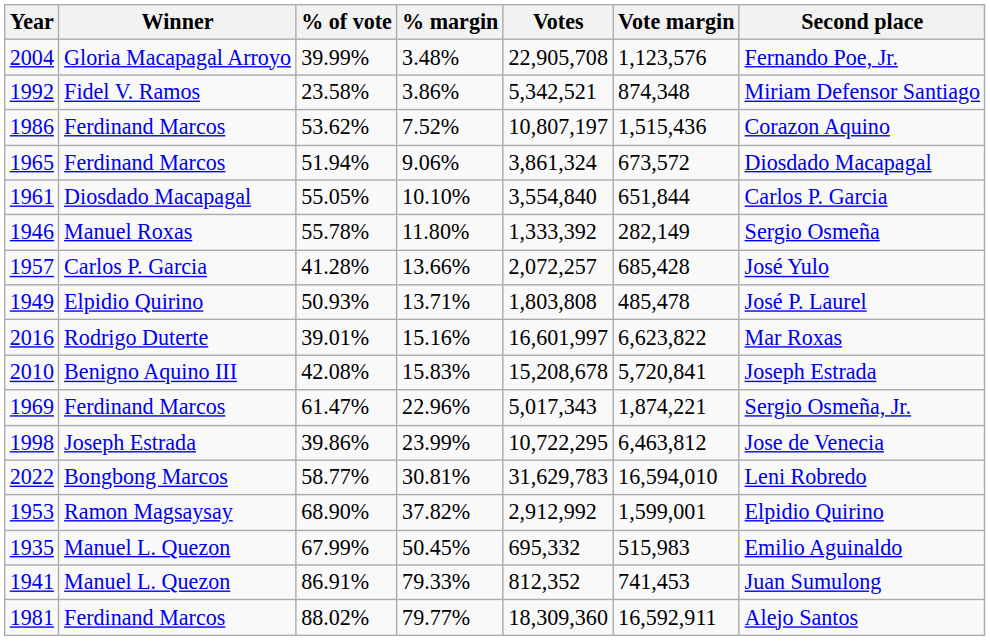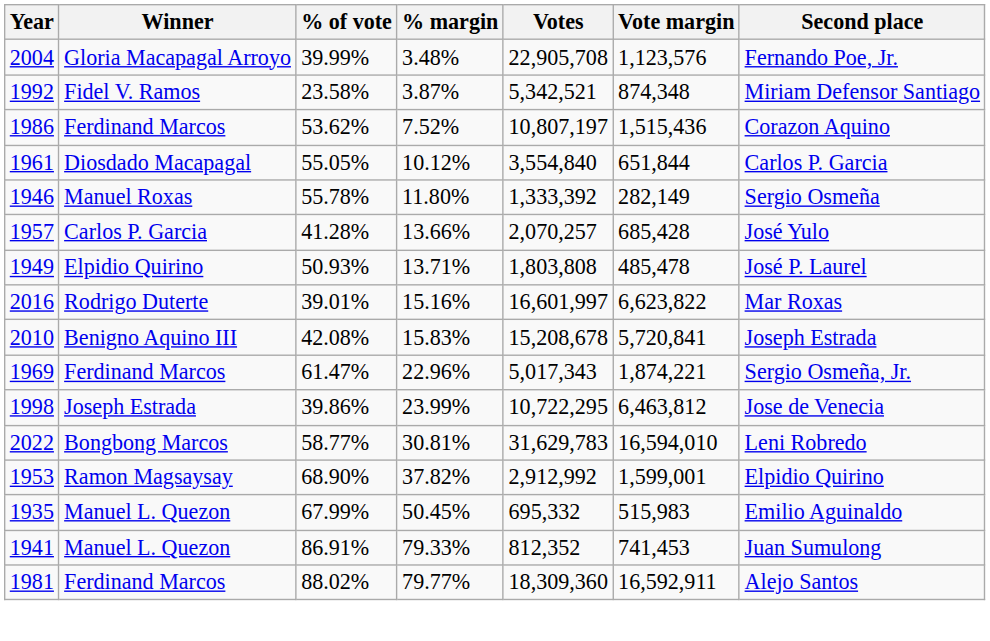1992 | % margin: 3.86% -> 3.87%
- row: 1965 | Ferdinand Marcos | 51.94% | 9.06% | 3,861,324 | 673,572 | Diosdado Macapagal
1961 | % margin: 10.10% -> 10.12%
1957 | Votes: 2,072,257 -> 2,070,257
